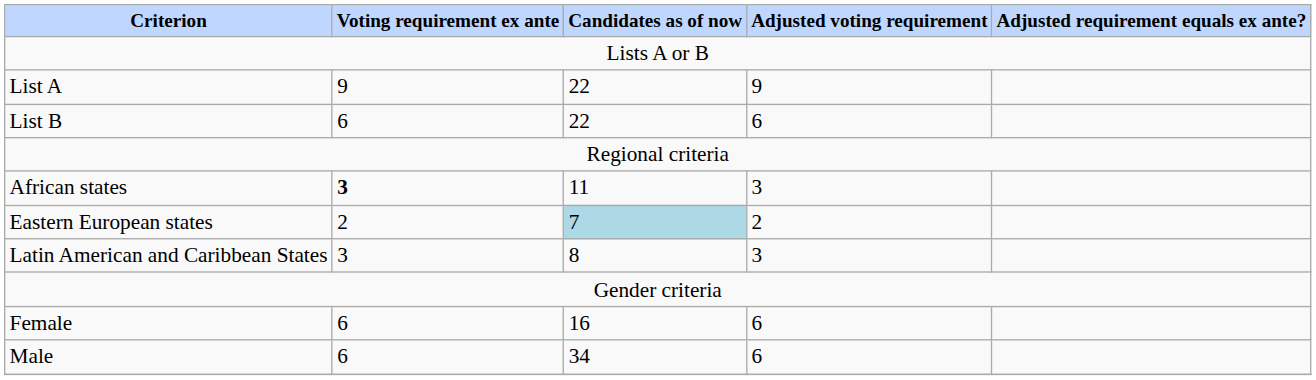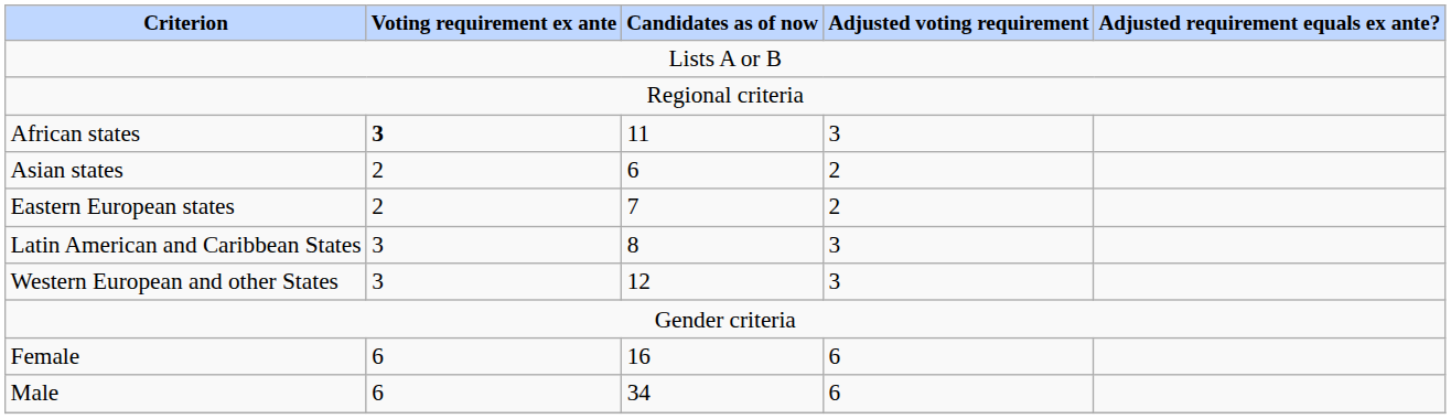- row: List A | 9 | 22 | 9
- row: List B | 6 | 22 | 6
+ row: Asian states | 2 | 6 | 2
Eastern European states | Candidates as of now: lightblue background -> no background
+ row: Western European and other States | 3 | 12 | 3
